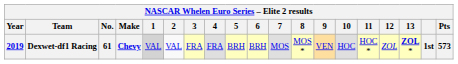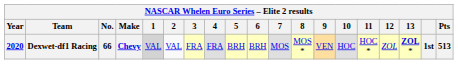Dexwet-df1 Racing | Year: 2019 -> 2020
Dexwet-df1 Racing | No.: 61 -> 66
Dexwet-df1 Racing | Pts: 573 -> 513
